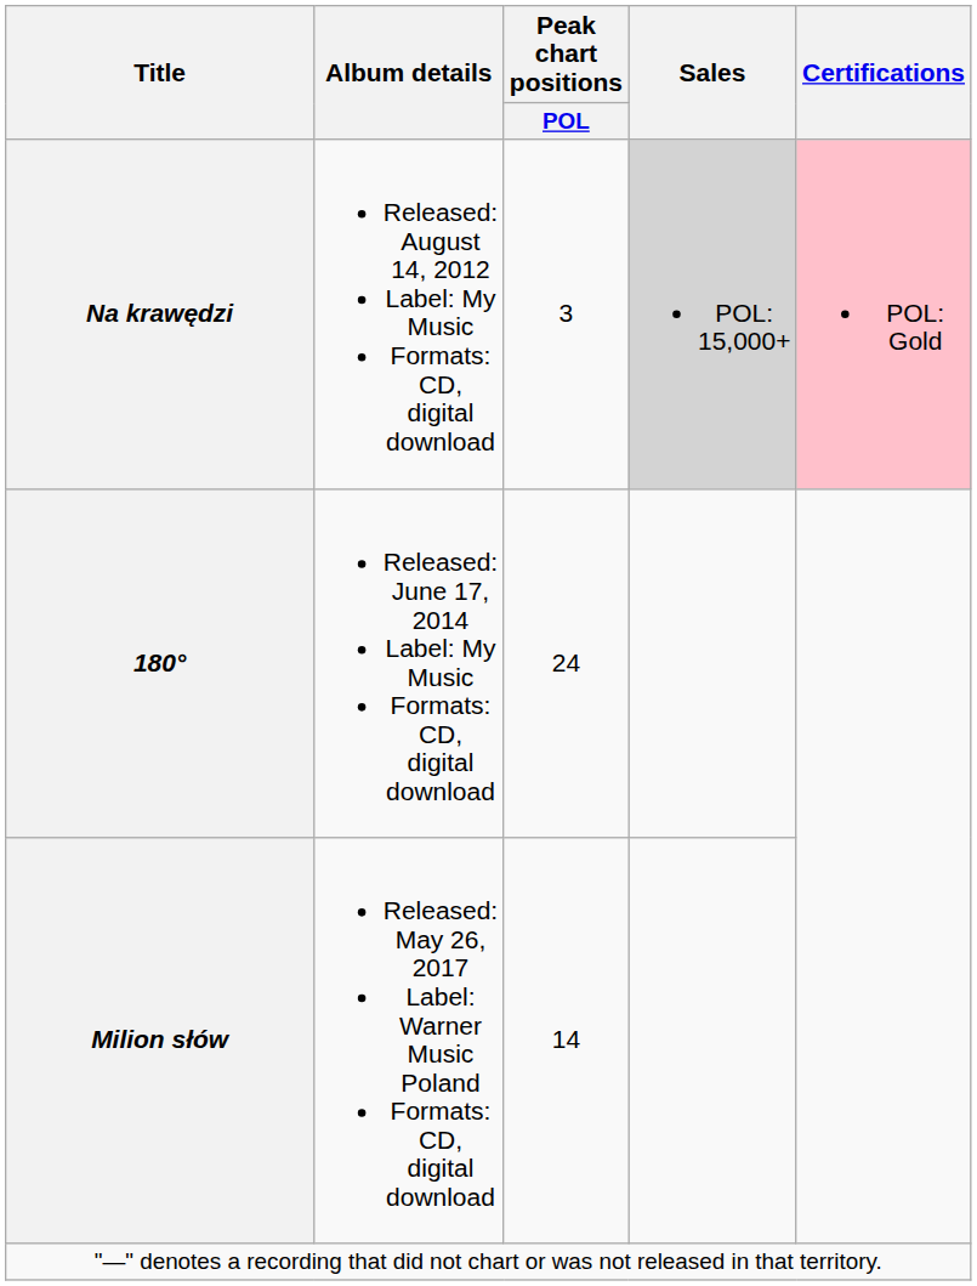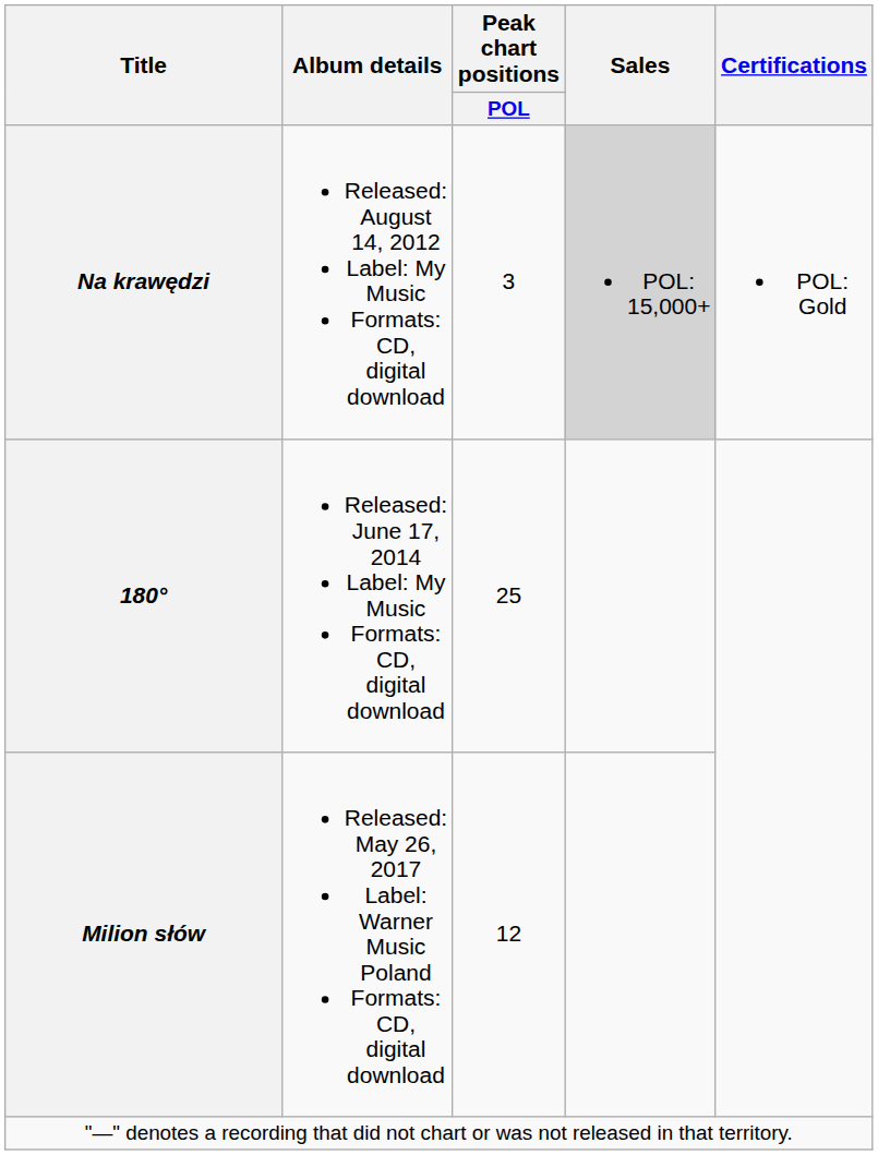Na krawędzi | Certifications: pink background -> no background
180° | Peak chart positions / POL: 24 -> 25
Milion słów | Peak chart positions / POL: 14 -> 12
